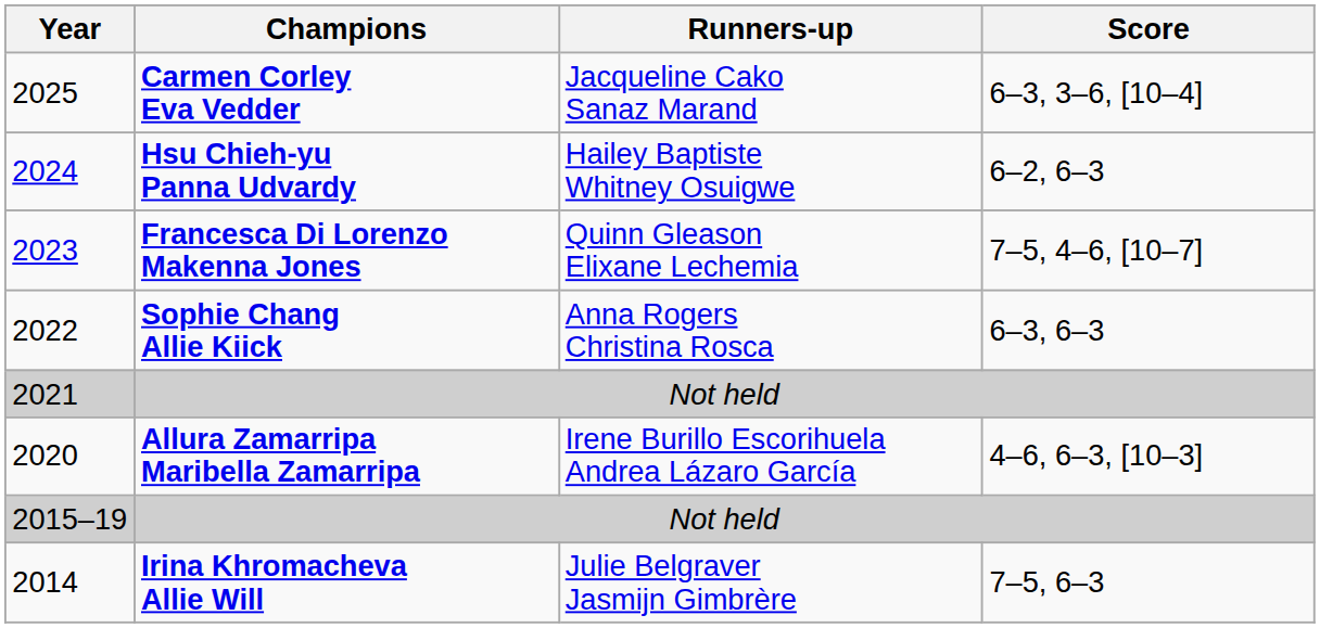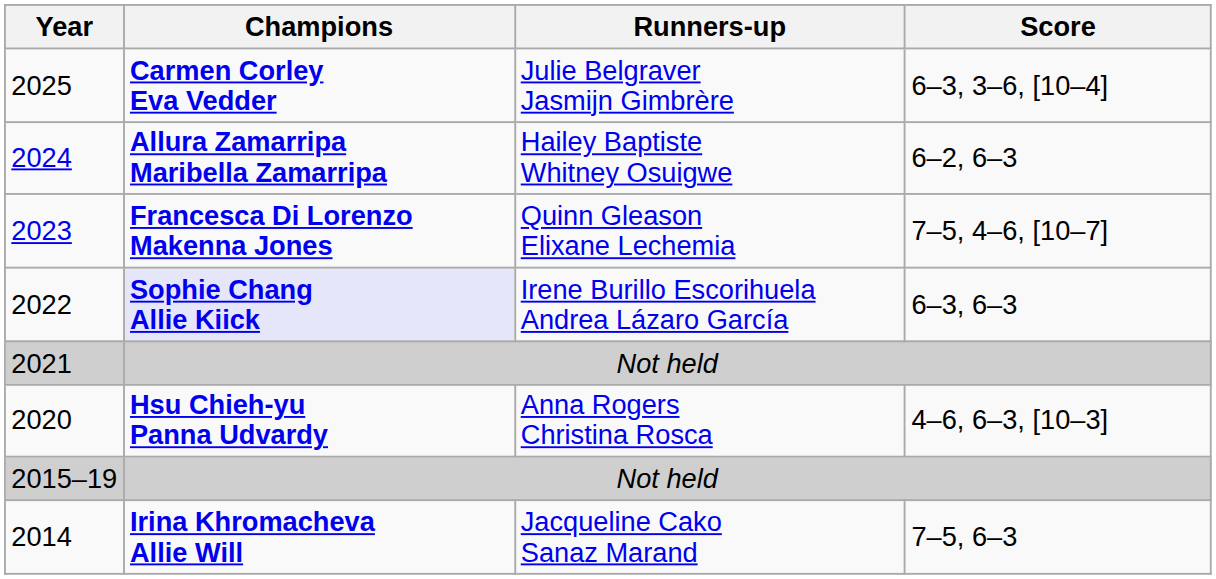2025 | Runners-up: Jacqueline Cako Sanaz Marand -> Julie Belgraver Jasmijn Gimbrère
2024 | Champions: Hsu Chieh-yu Panna Udvardy -> Allura Zamarripa Maribella Zamarripa
2022 | Champions: no background -> lavender background
2022 | Runners-up: Anna Rogers Christina Rosca -> Irene Burillo Escorihuela Andrea Lázaro García
2020 | Champions: Allura Zamarripa Maribella Zamarripa -> Hsu Chieh-yu Panna Udvardy
2020 | Runners-up: Irene Burillo Escorihuela Andrea Lázaro García -> Anna Rogers Christina Rosca
2014 | Runners-up: Julie Belgraver Jasmijn Gimbrère -> Jacqueline Cako Sanaz Marand
